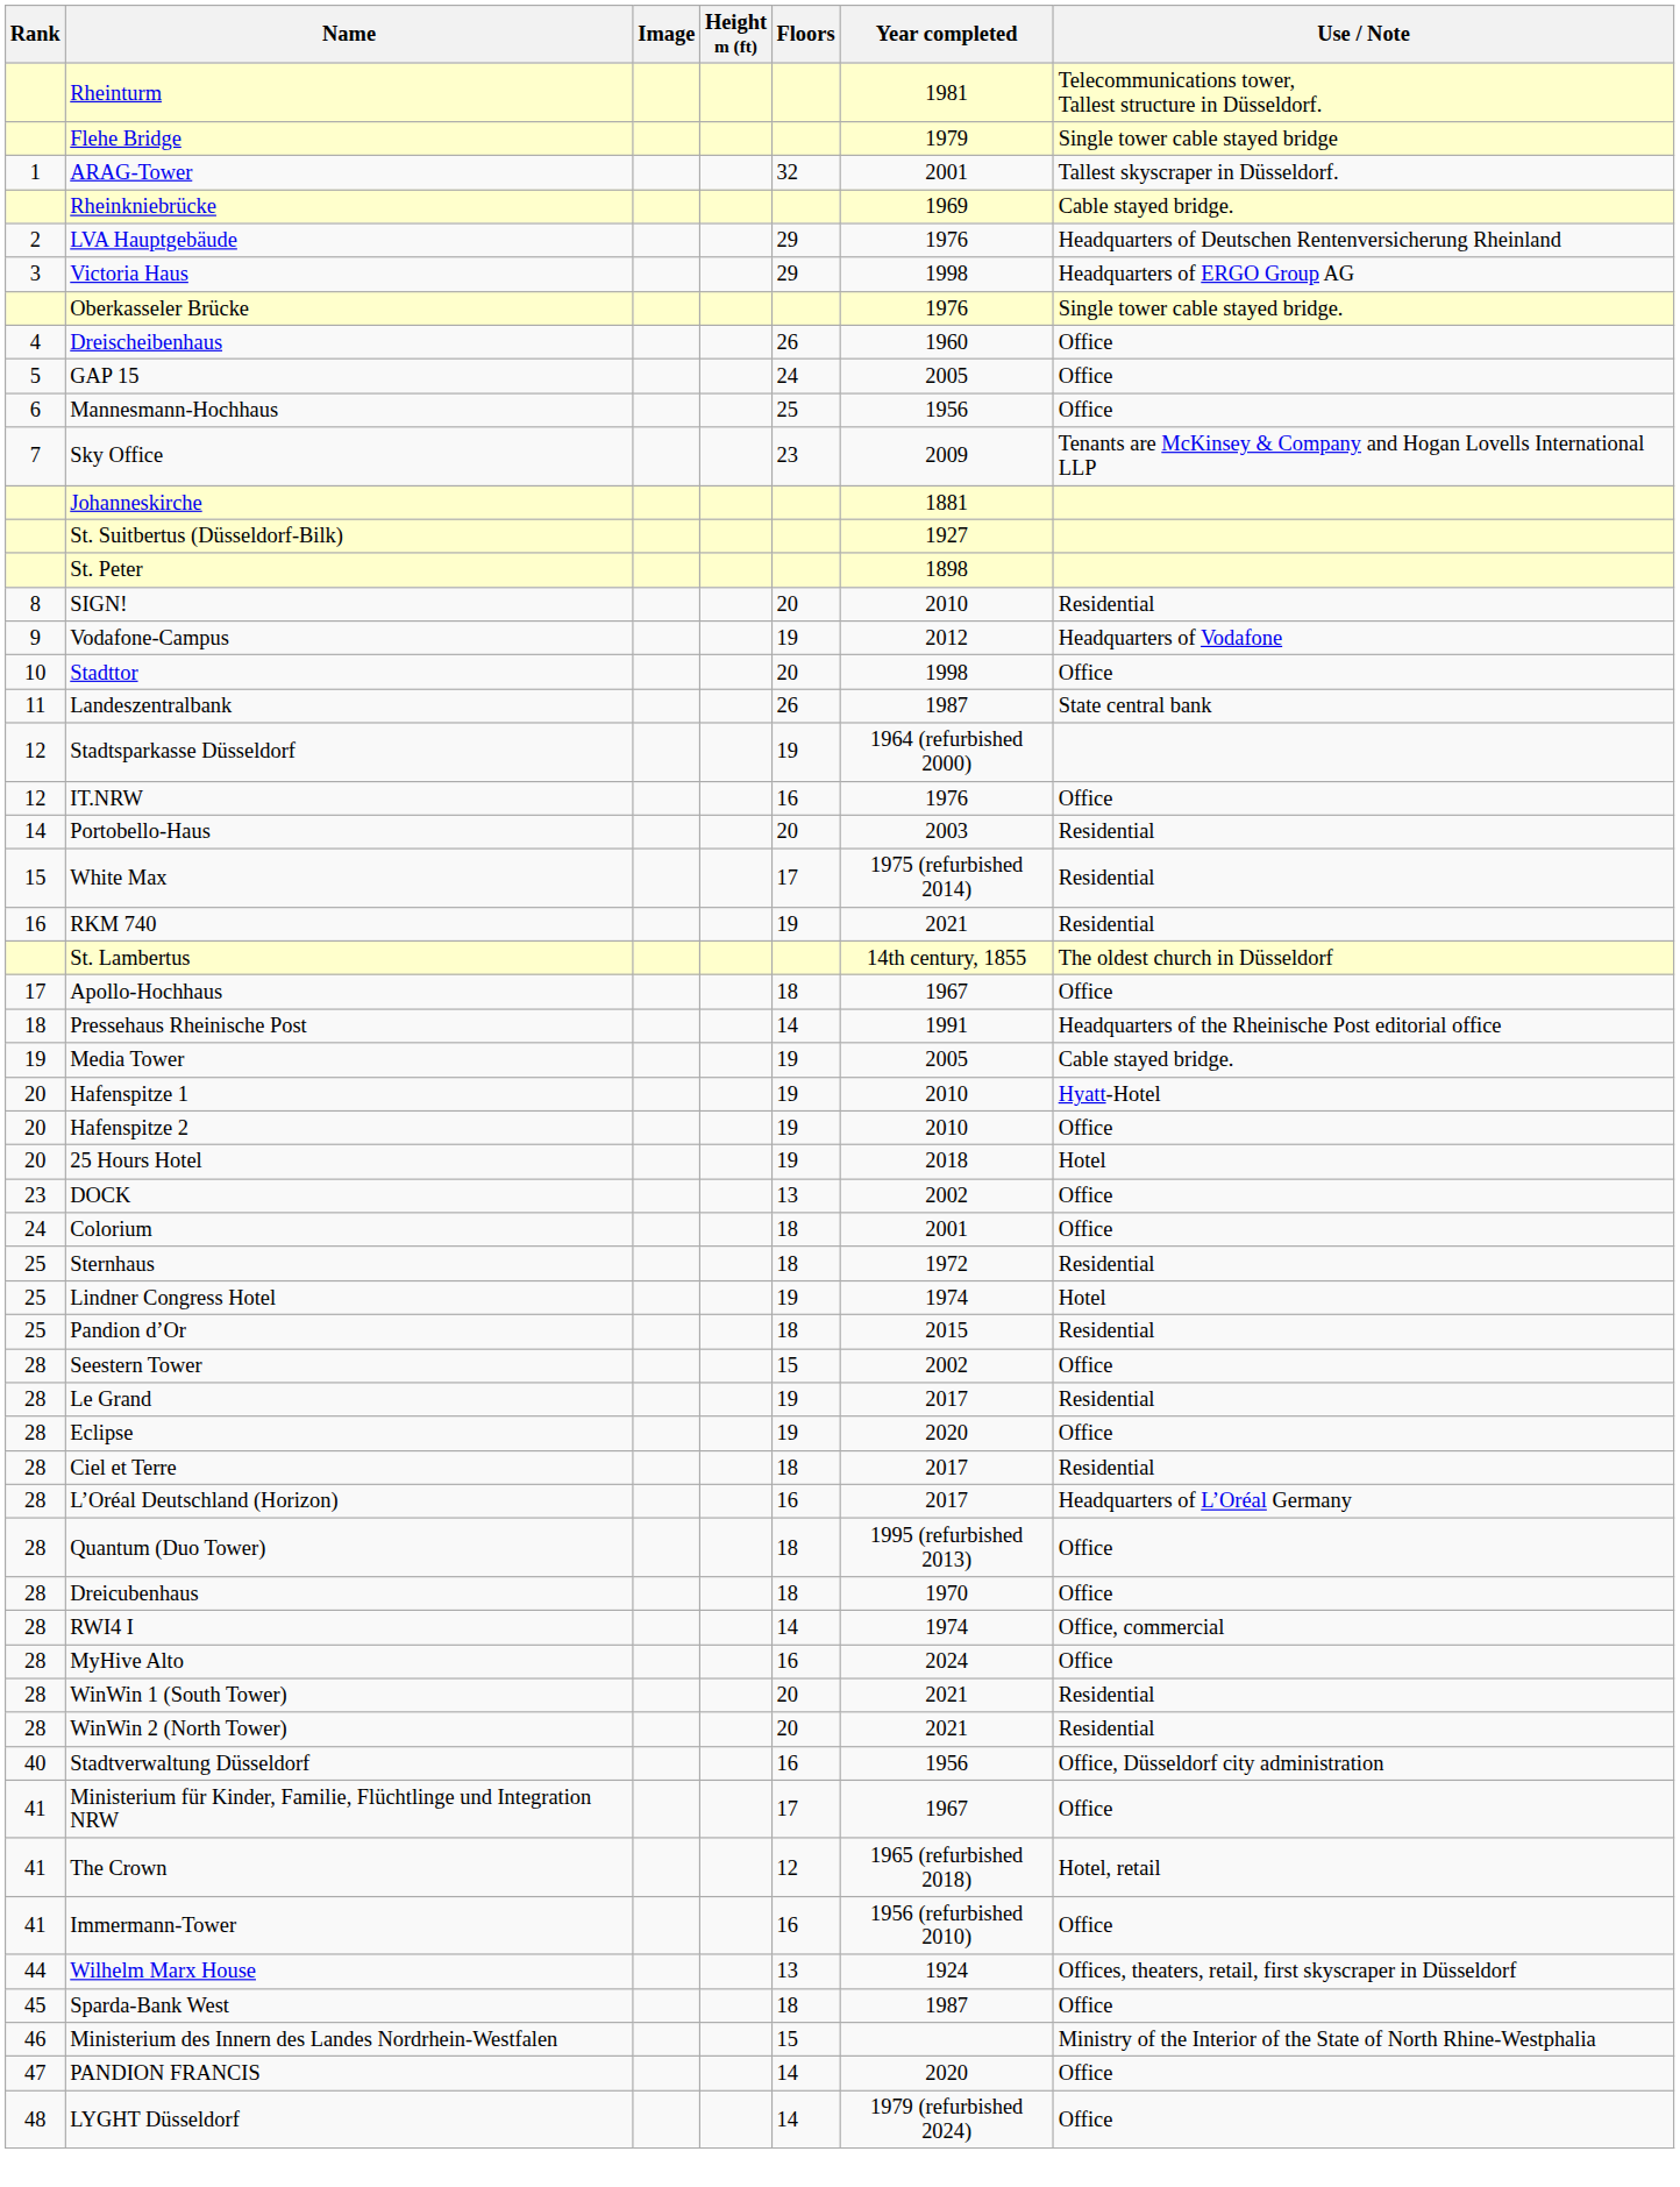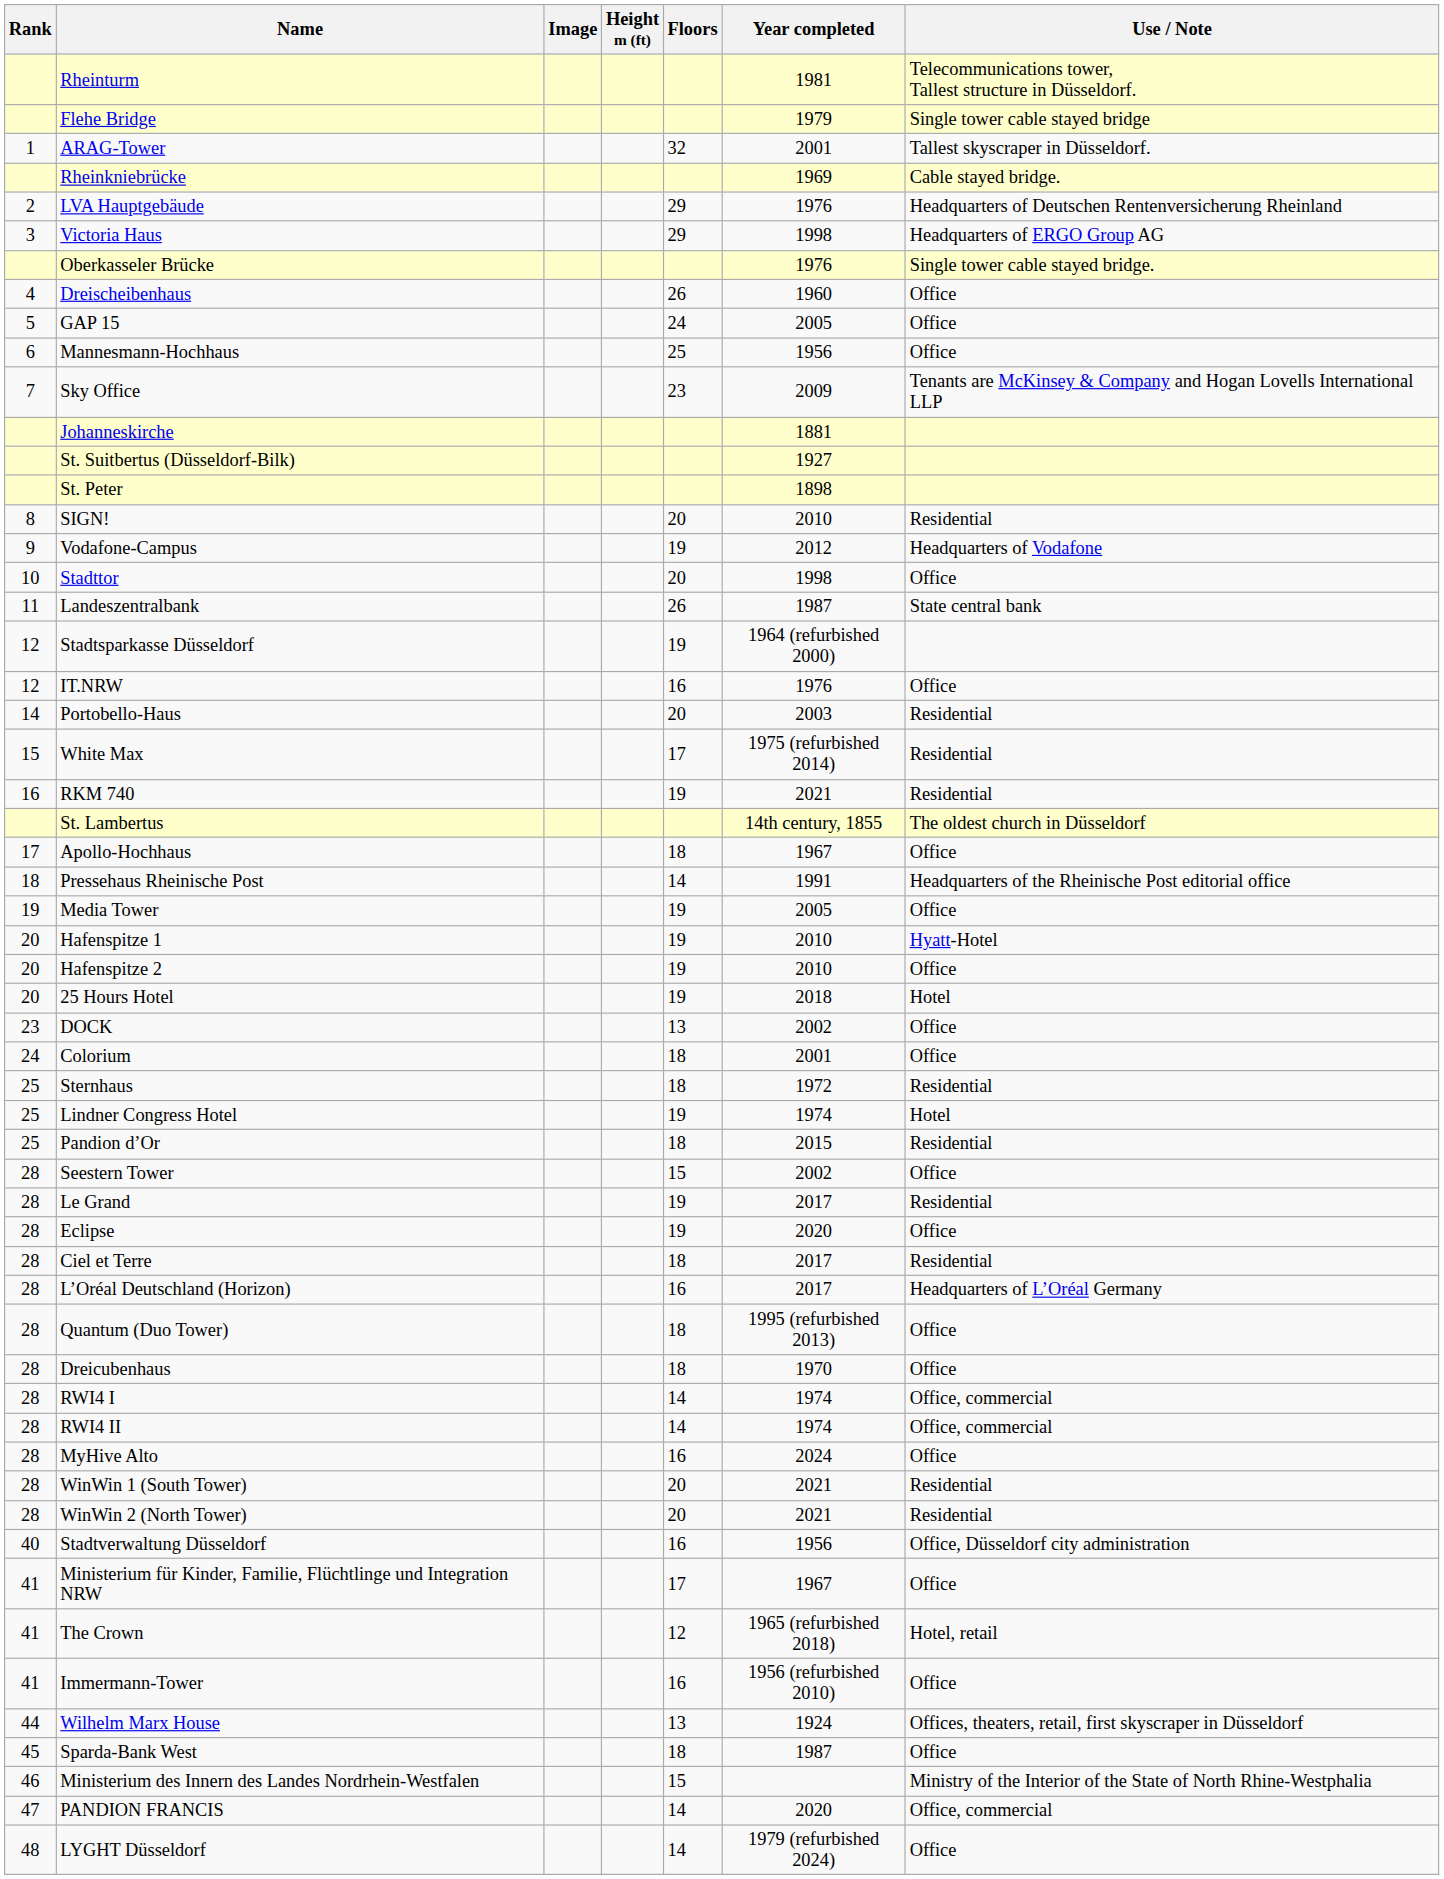Media Tower | Use / Note: Cable stayed bridge. -> Office
+ row: 28 | RWI4 II | 14 | 1974 | Office, commercial
PANDION FRANCIS | Use / Note: Office -> Office, commercial
